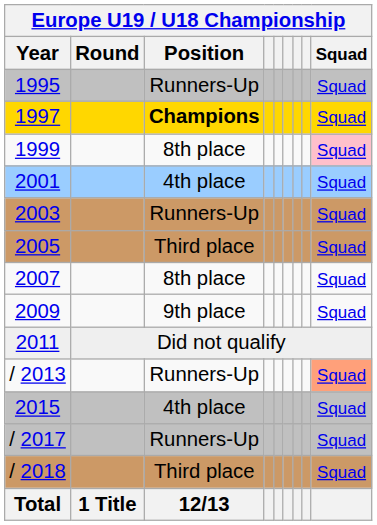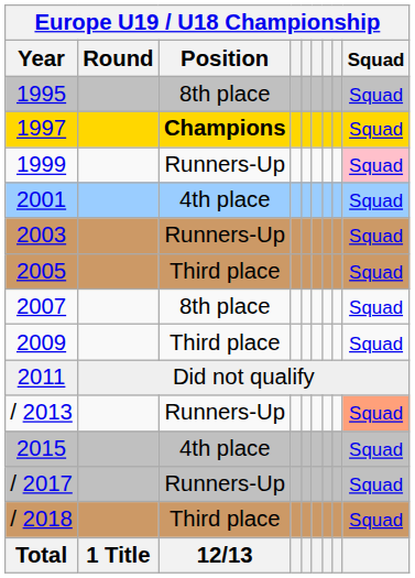1995 | Europe U19 / U18 Championship / Position: Runners-Up -> 8th place
1999 | Europe U19 / U18 Championship / Position: 8th place -> Runners-Up
2009 | Europe U19 / U18 Championship / Position: 9th place -> Third place
